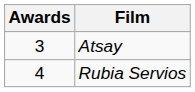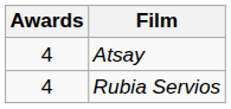Atsay | Awards: 3 -> 4
